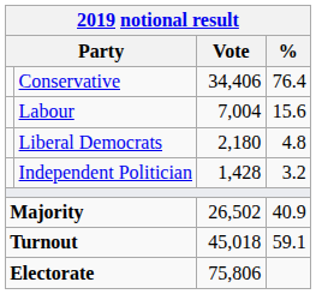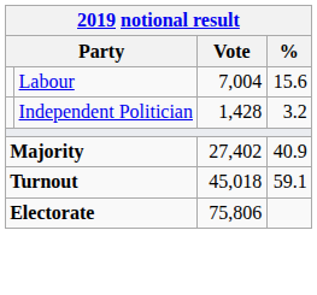- row: Conservative | 34,406 | 76.4
- row: Liberal Democrats | 2,180 | 4.8
Majority | Vote: 26,502 -> 27,402
